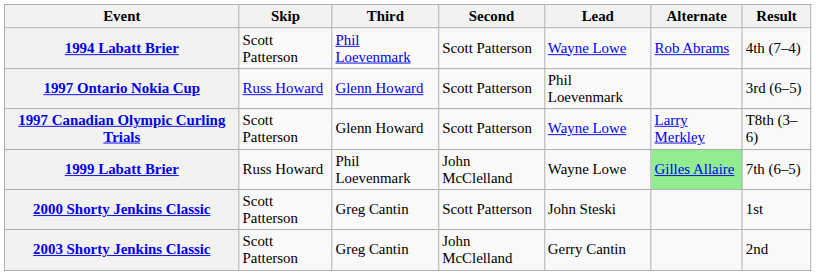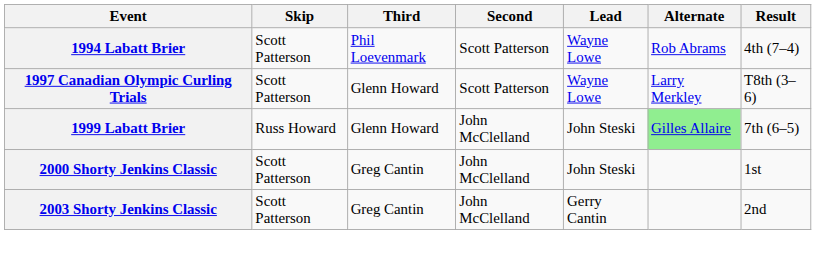- row: 1997 Ontario Nokia Cup | Russ Howard | Glenn Howard | Scott Patterson | Phil Loevenmark | 3rd (6–5)
1999 Labatt Brier | Third: Phil Loevenmark -> Glenn Howard
1999 Labatt Brier | Lead: Wayne Lowe -> John Steski
2000 Shorty Jenkins Classic | Second: Scott Patterson -> John McClelland
